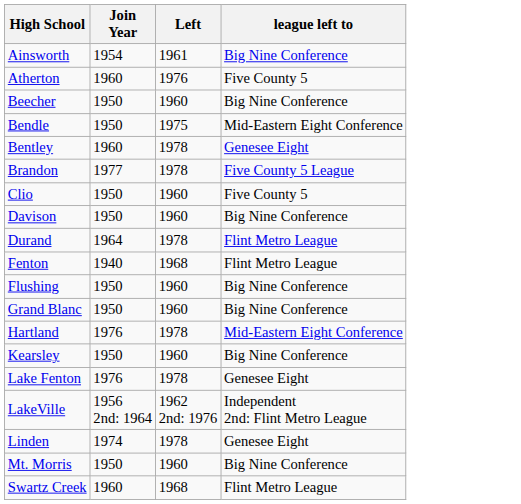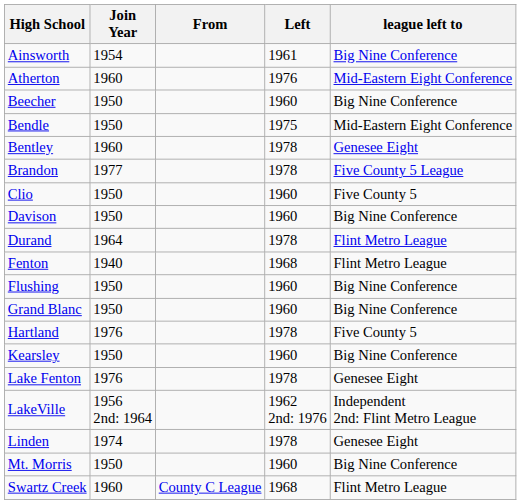+ column: From | County C League
Atherton | league left to: Five County 5 -> Mid-Eastern Eight Conference
Hartland | league left to: Mid-Eastern Eight Conference -> Five County 5
